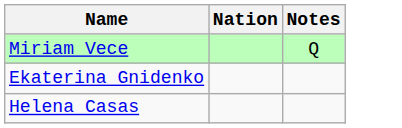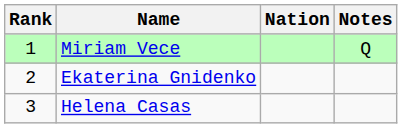+ column: Rank | 1 | 2 | 3
